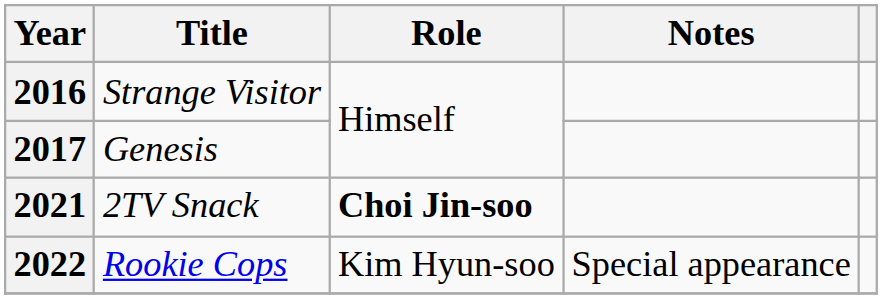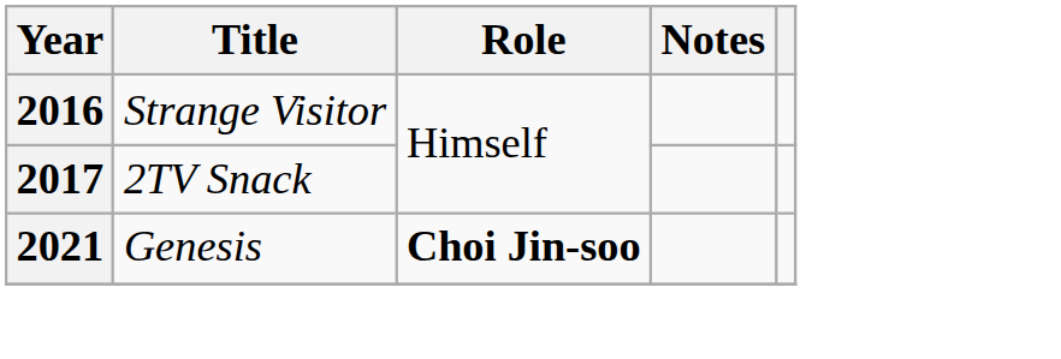2017 | Title: Genesis -> 2TV Snack
2021 | Title: 2TV Snack -> Genesis
- row: 2022 | Rookie Cops | Kim Hyun-soo | Special appearance
